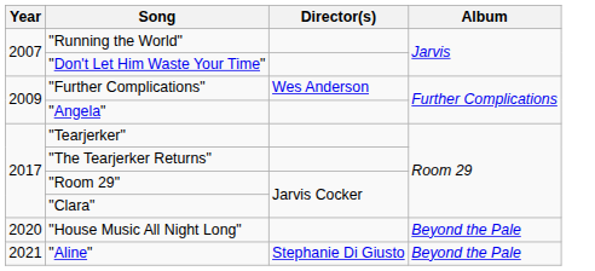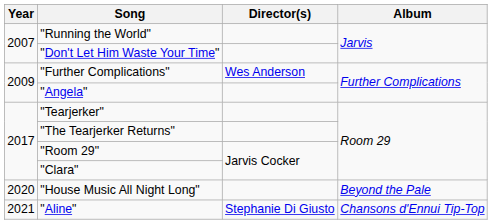"Aline" | Album: Beyond the Pale -> Chansons d'Ennui Tip-Top
